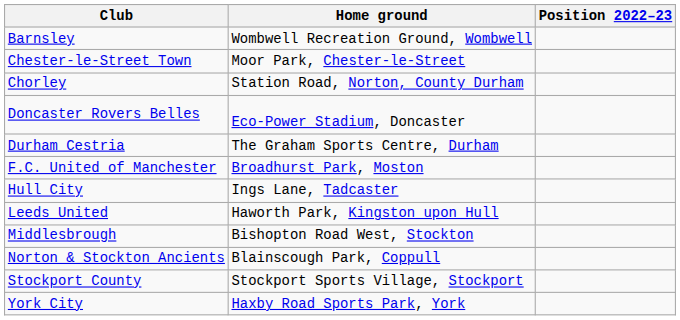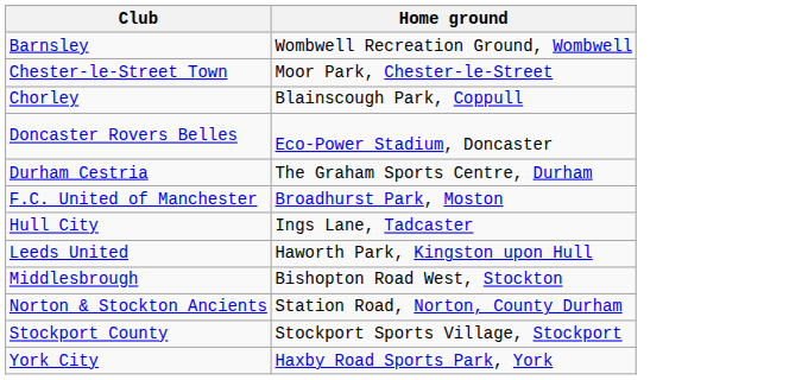- column: Position 2022–23
Chorley | Home ground: Station Road, Norton, County Durham -> Blainscough Park, Coppull
Norton & Stockton Ancients | Home ground: Blainscough Park, Coppull -> Station Road, Norton, County Durham
